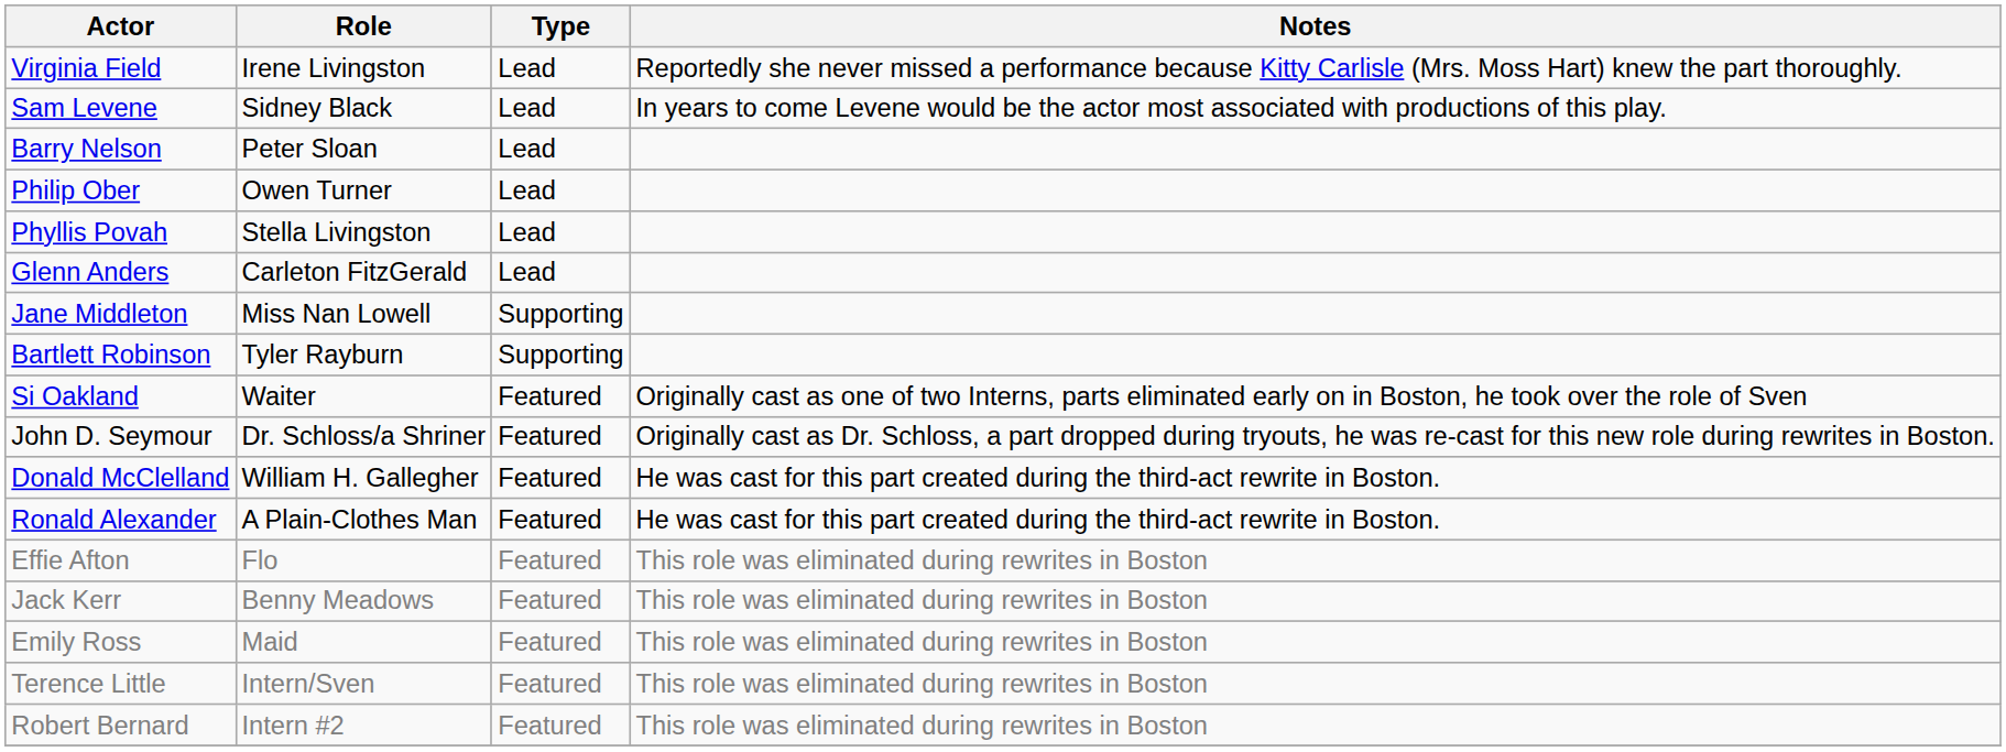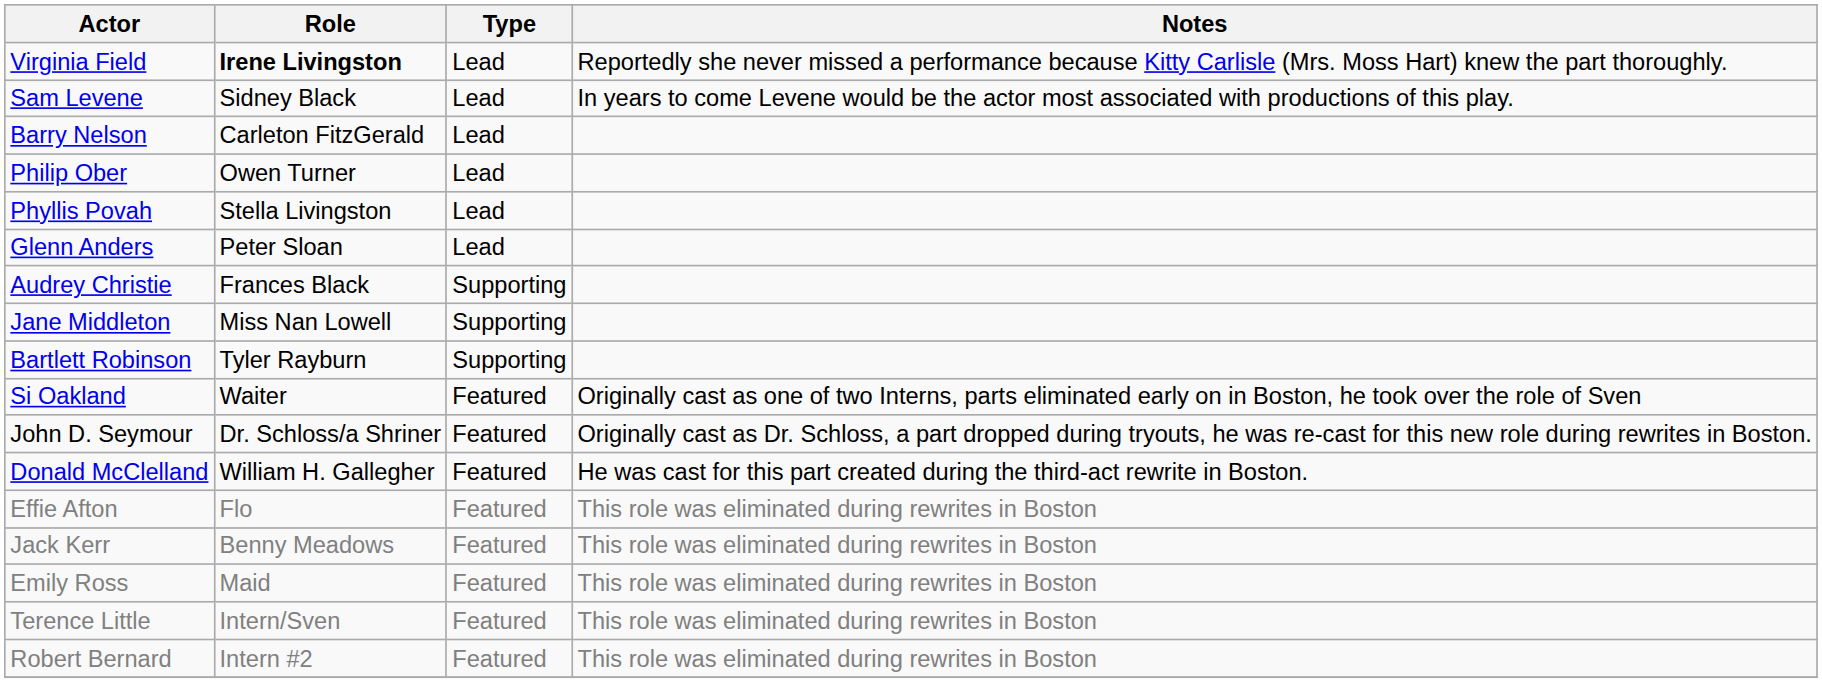Virginia Field | Role: normal -> bold
Barry Nelson | Role: Peter Sloan -> Carleton FitzGerald
Glenn Anders | Role: Carleton FitzGerald -> Peter Sloan
+ row: Audrey Christie | Frances Black | Supporting
- row: Ronald Alexander | A Plain-Clothes Man | Featured | He was cast for this part created during the third-act rewrite in Boston.
